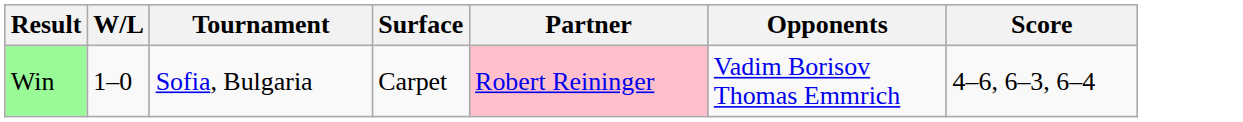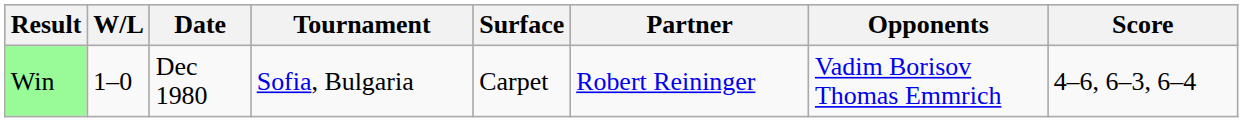+ column: Date | Dec 1980
Win | Partner: pink background -> no background
